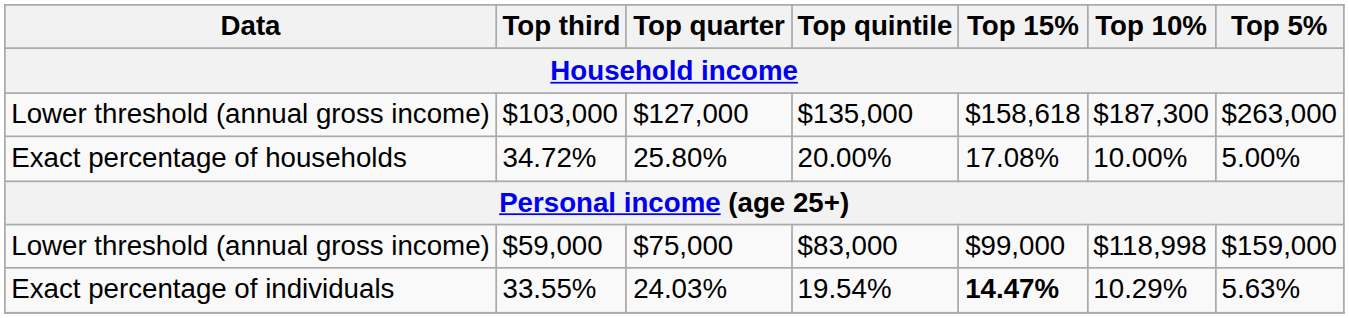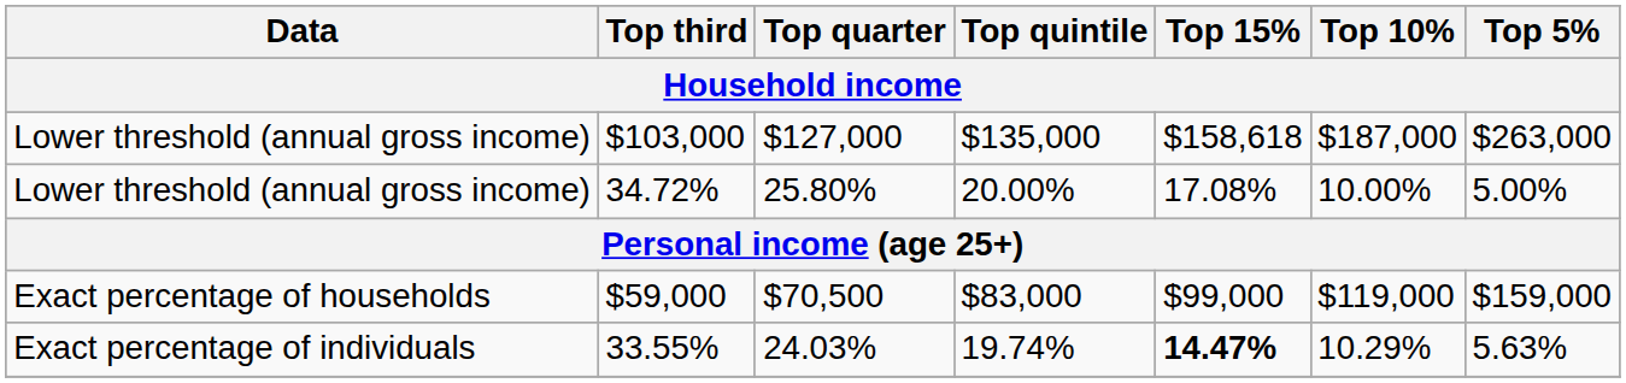$103,000 | Top 10%: $187,300 -> $187,000
34.72% | Data: Exact percentage of households -> Lower threshold (annual gross income)
$59,000 | Data: Lower threshold (annual gross income) -> Exact percentage of households
$59,000 | Top quarter: $75,000 -> $70,500
$59,000 | Top 10%: $118,998 -> $119,000
33.55% | Top quintile: 19.54% -> 19.74%
